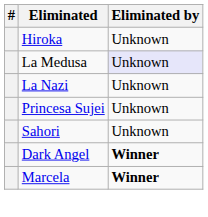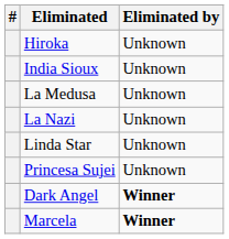+ row: India Sioux | Unknown
La Medusa | Eliminated by: lavender background -> no background
+ row: Linda Star | Unknown
- row: Sahori | Unknown
